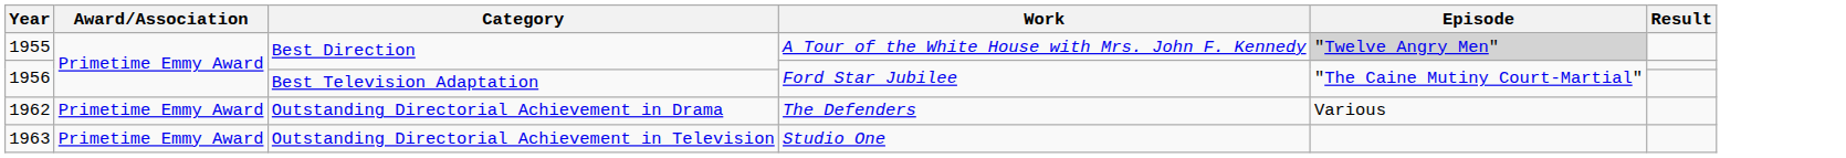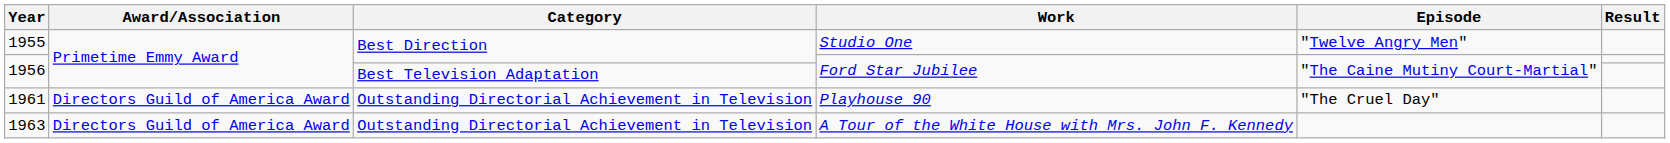1955 | Work: A Tour of the White House with Mrs. John F. Kennedy -> Studio One
1955 | Episode: lightgrey background -> no background
+ row: 1961 | Directors Guild of America Award | Outstanding Directorial Achievement in Television | Playhouse 90 | "The Cruel Day"
- row: 1962 | Primetime Emmy Award | Outstanding Directorial Achievement in Drama | The Defenders | Various
1963 | Award/Association: Primetime Emmy Award -> Directors Guild of America Award
1963 | Work: Studio One -> A Tour of the White House with Mrs. John F. Kennedy
